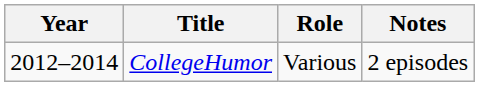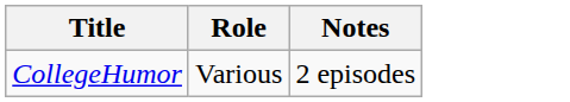- column: Year | 2012–2014
